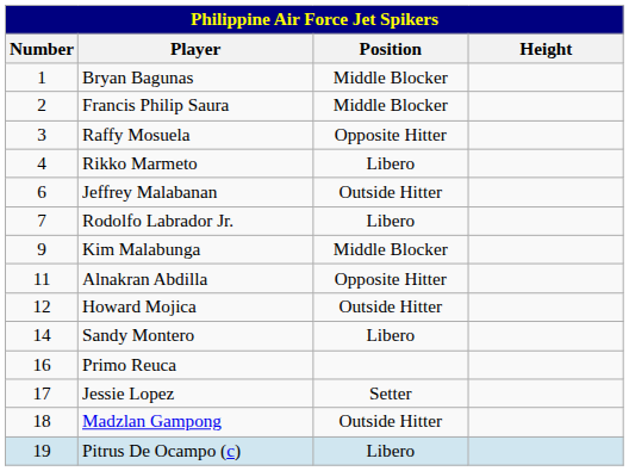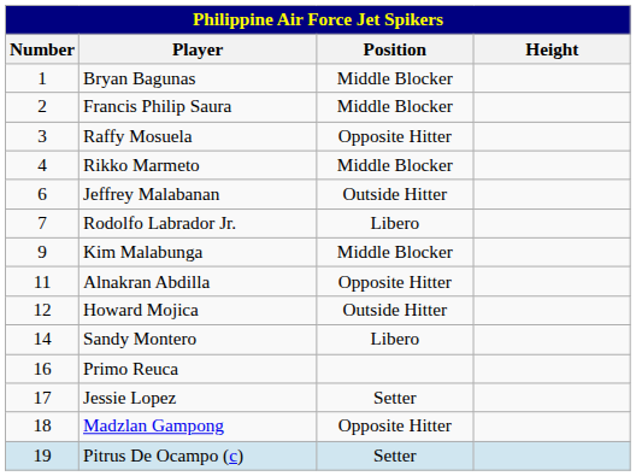Rikko Marmeto | Position: Libero -> Middle Blocker
Madzlan Gampong | Position: Outside Hitter -> Opposite Hitter
Pitrus De Ocampo (c) | Position: Libero -> Setter
